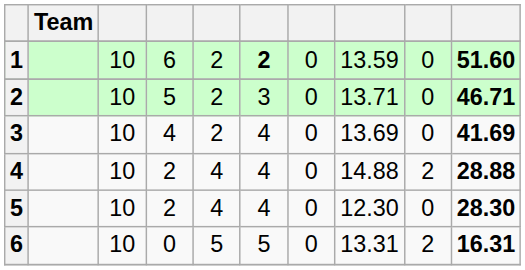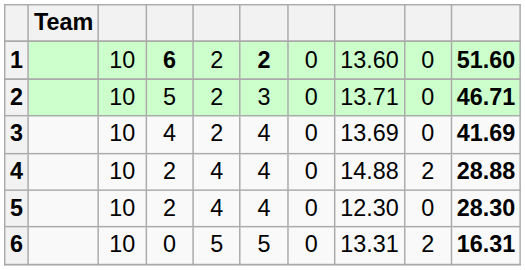1 | column 4: normal -> bold
1 | column 8: 13.59 -> 13.60
